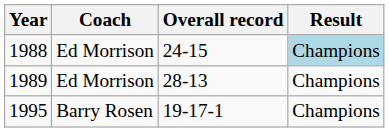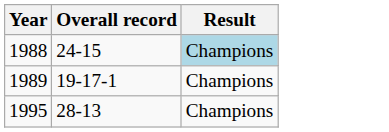- column: Coach | Ed Morrison | Ed Morrison | Barry Rosen
1989 | Overall record: 28-13 -> 19-17-1
1995 | Overall record: 19-17-1 -> 28-13
